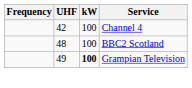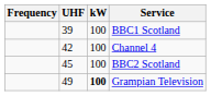+ row: 39 | 100 | BBC1 Scotland
BBC2 Scotland | UHF: 48 -> 45
